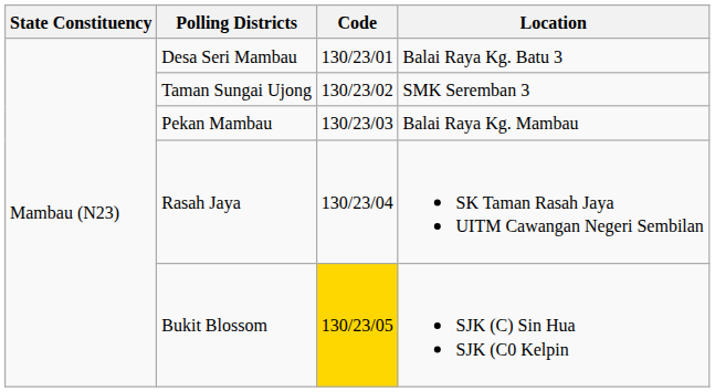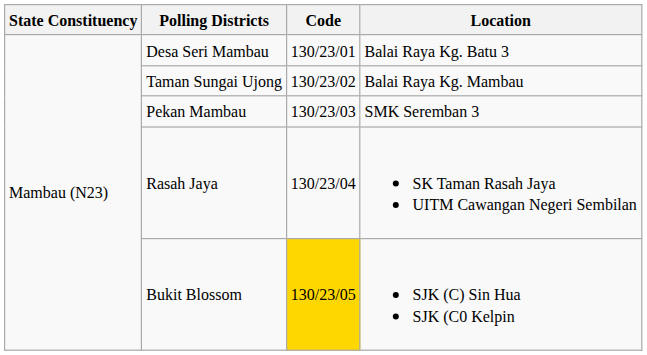Taman Sungai Ujong | Location: SMK Seremban 3 -> Balai Raya Kg. Mambau
Pekan Mambau | Location: Balai Raya Kg. Mambau -> SMK Seremban 3
